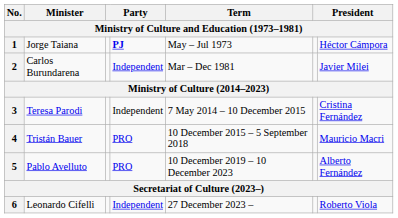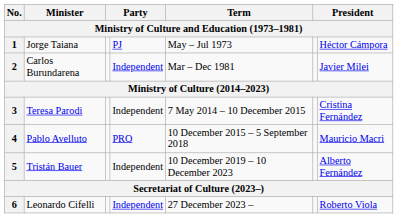1 | column 4: bold -> normal
4 | Minister: Tristán Bauer -> Pablo Avelluto
5 | Minister: Pablo Avelluto -> Tristán Bauer
5 | column 4: PRO -> Independent
